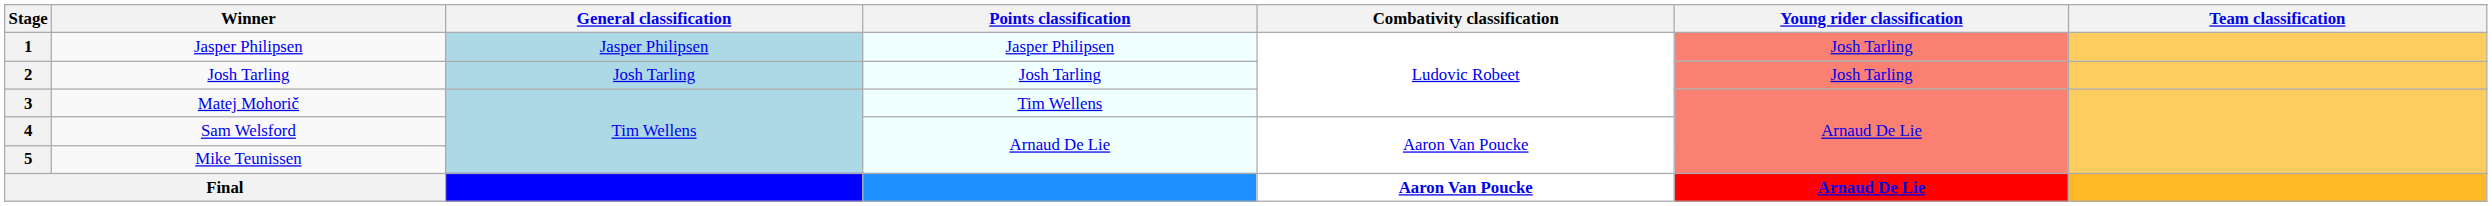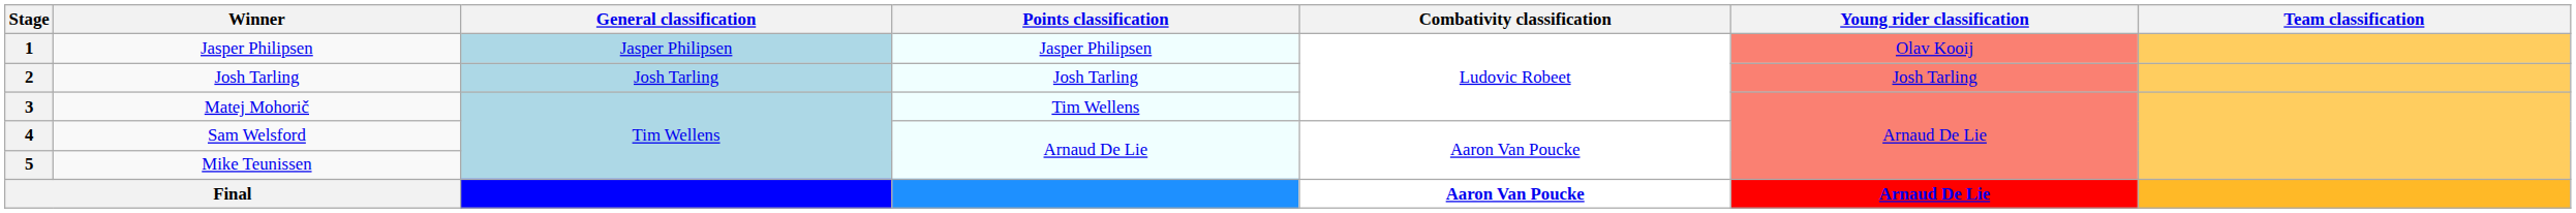1 | Young rider classification: Josh Tarling -> Olav Kooij
